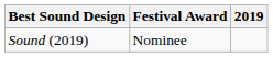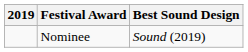columns swapped: 2019 <-> Best Sound Design
